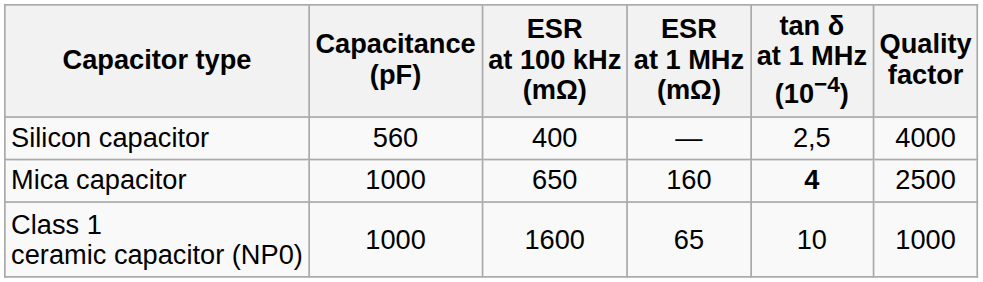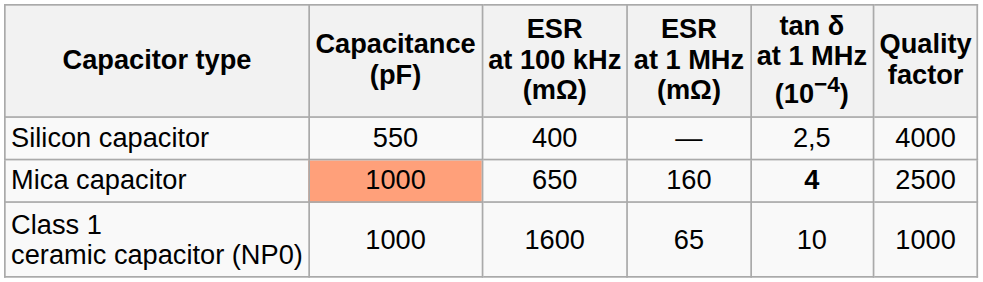Silicon capacitor | Capacitance (pF): 560 -> 550
Mica capacitor | Capacitance (pF): no background -> lightsalmon background
